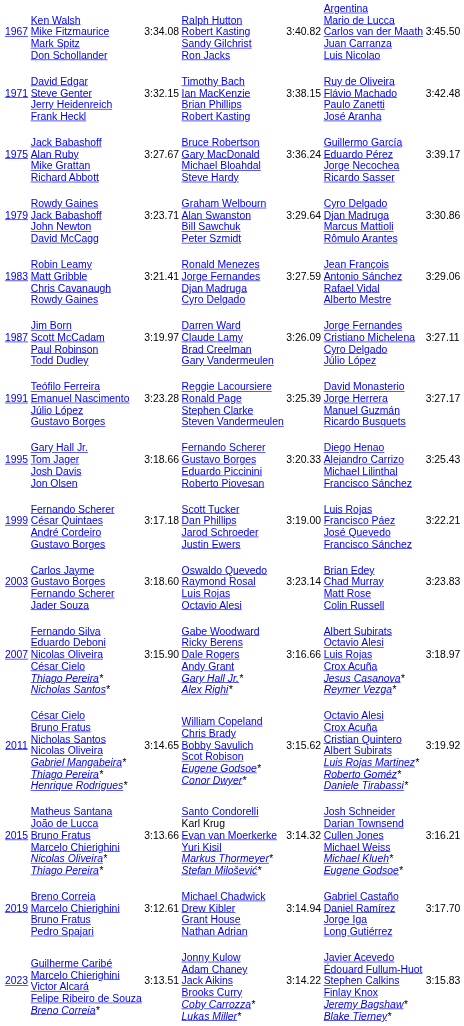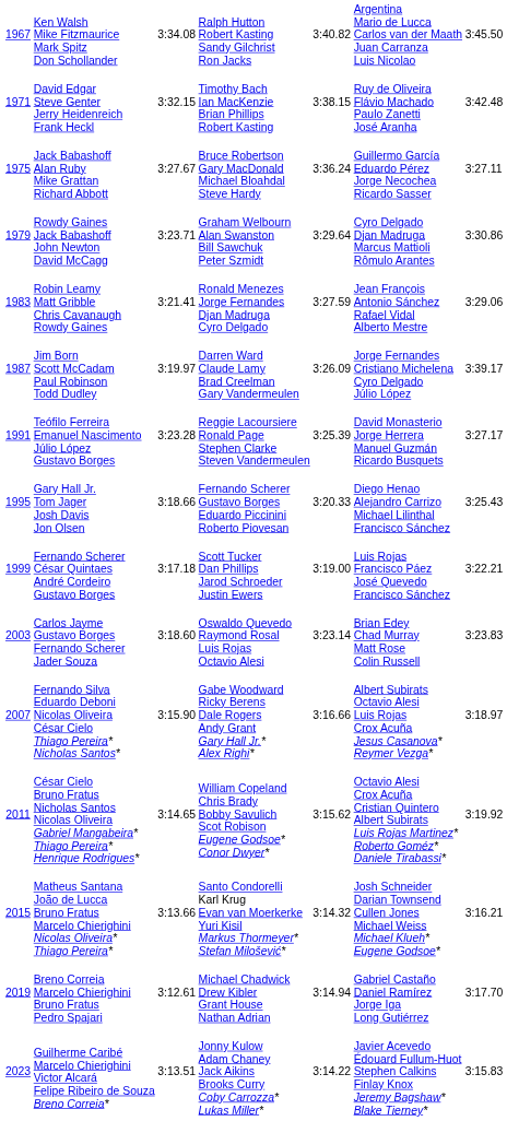Jack Babashoff Alan Ruby Mike Grattan Richard Abbott | column 7: 3:39.17 -> 3:27.11
Jim Born Scott McCadam Paul Robinson Todd Dudley | column 7: 3:27.11 -> 3:39.17
